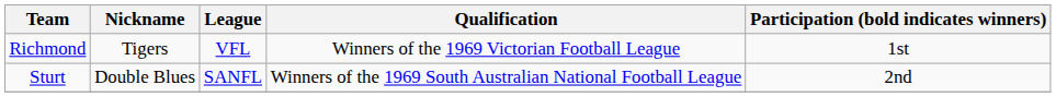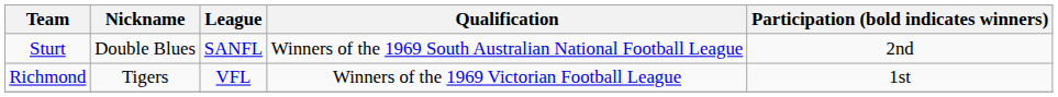rows swapped: Richmond <-> Sturt
